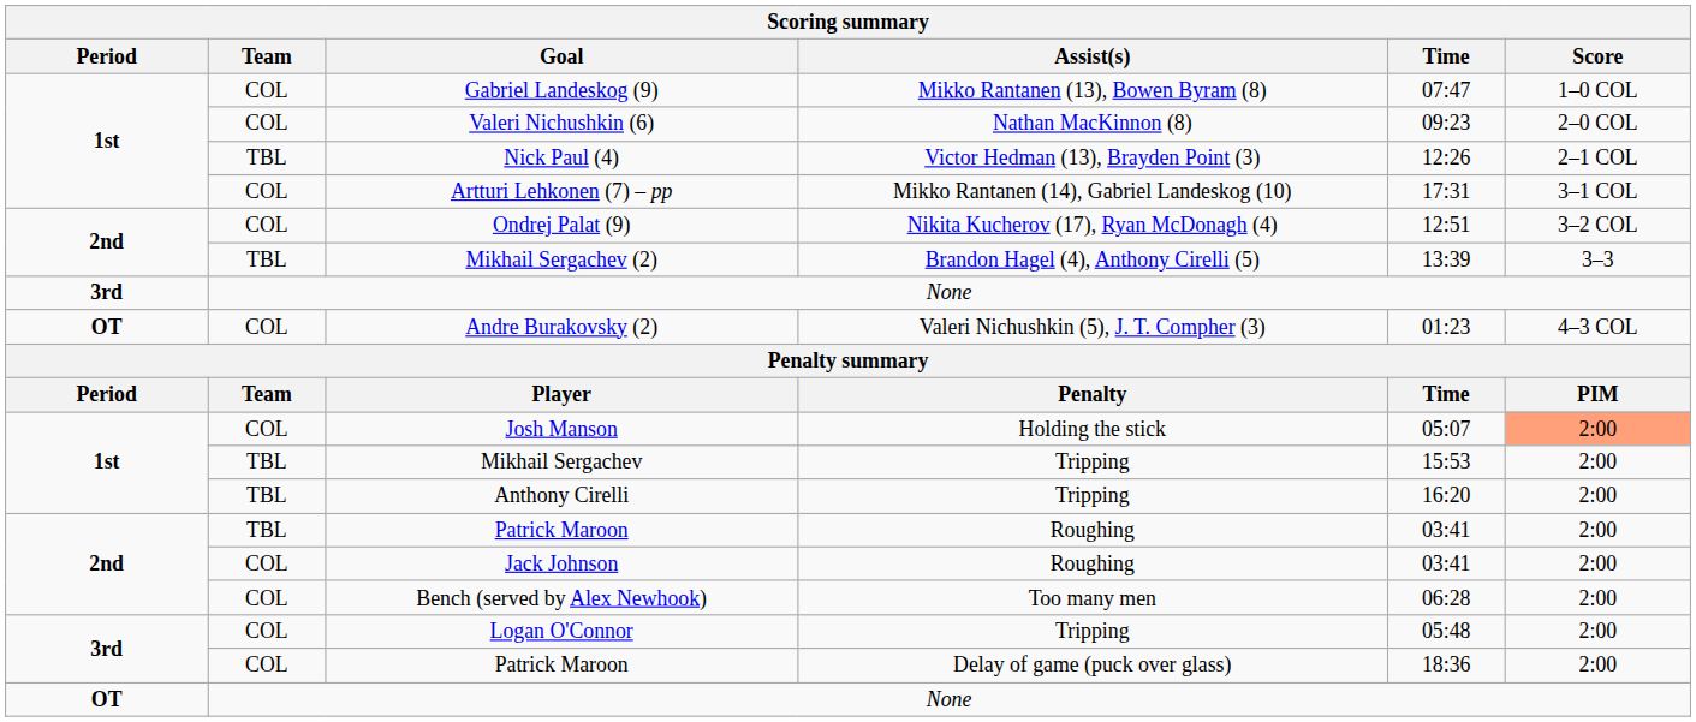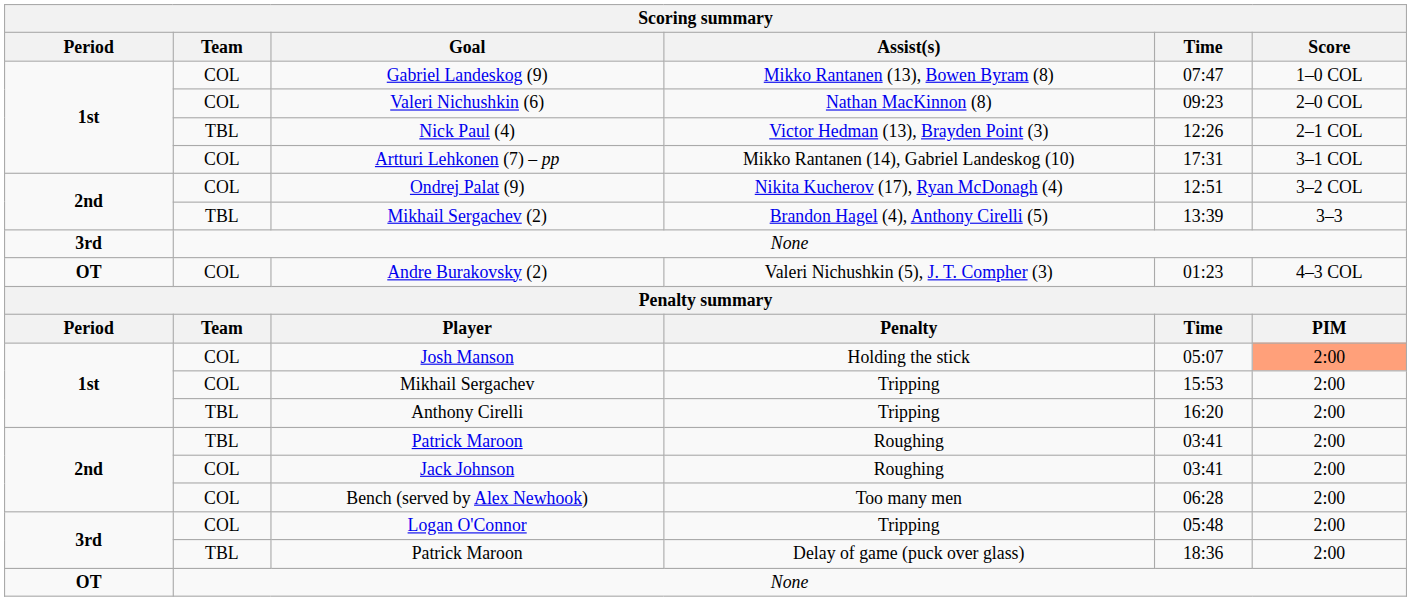Mikhail Sergachev | Team: TBL -> COL
3rd / Patrick Maroon | Team: COL -> TBL
